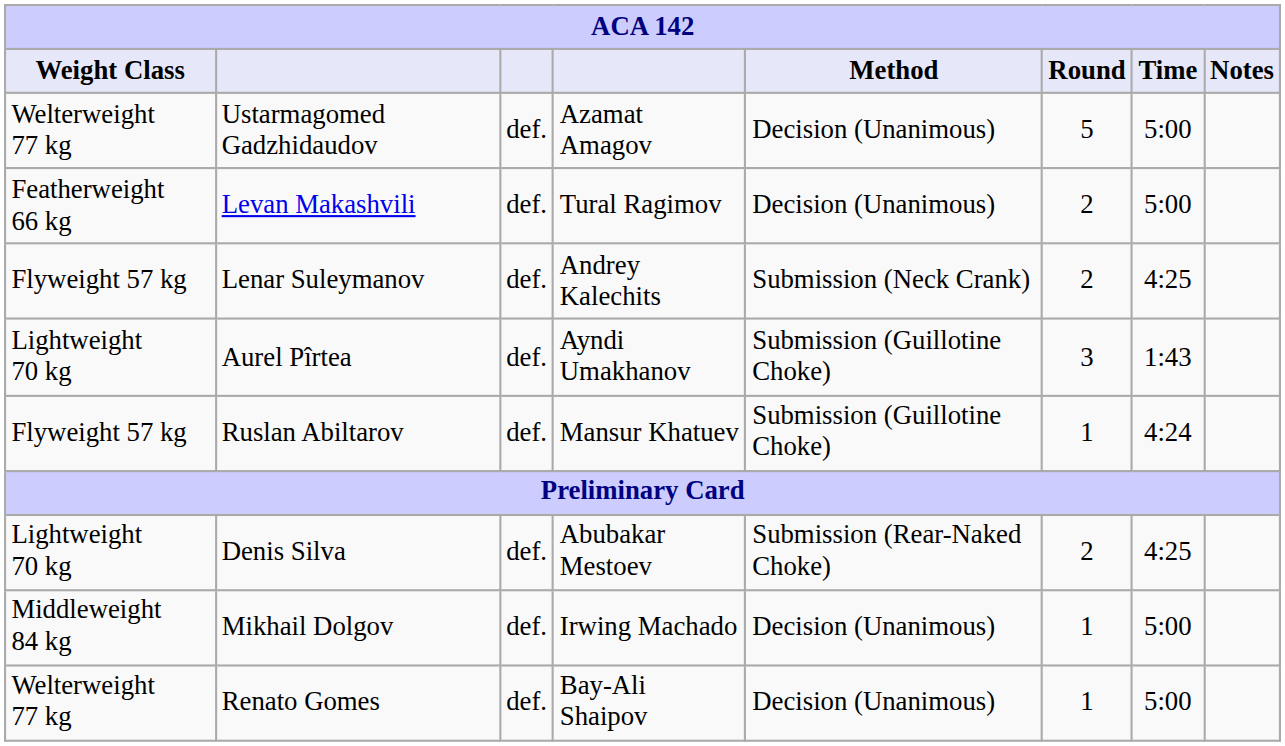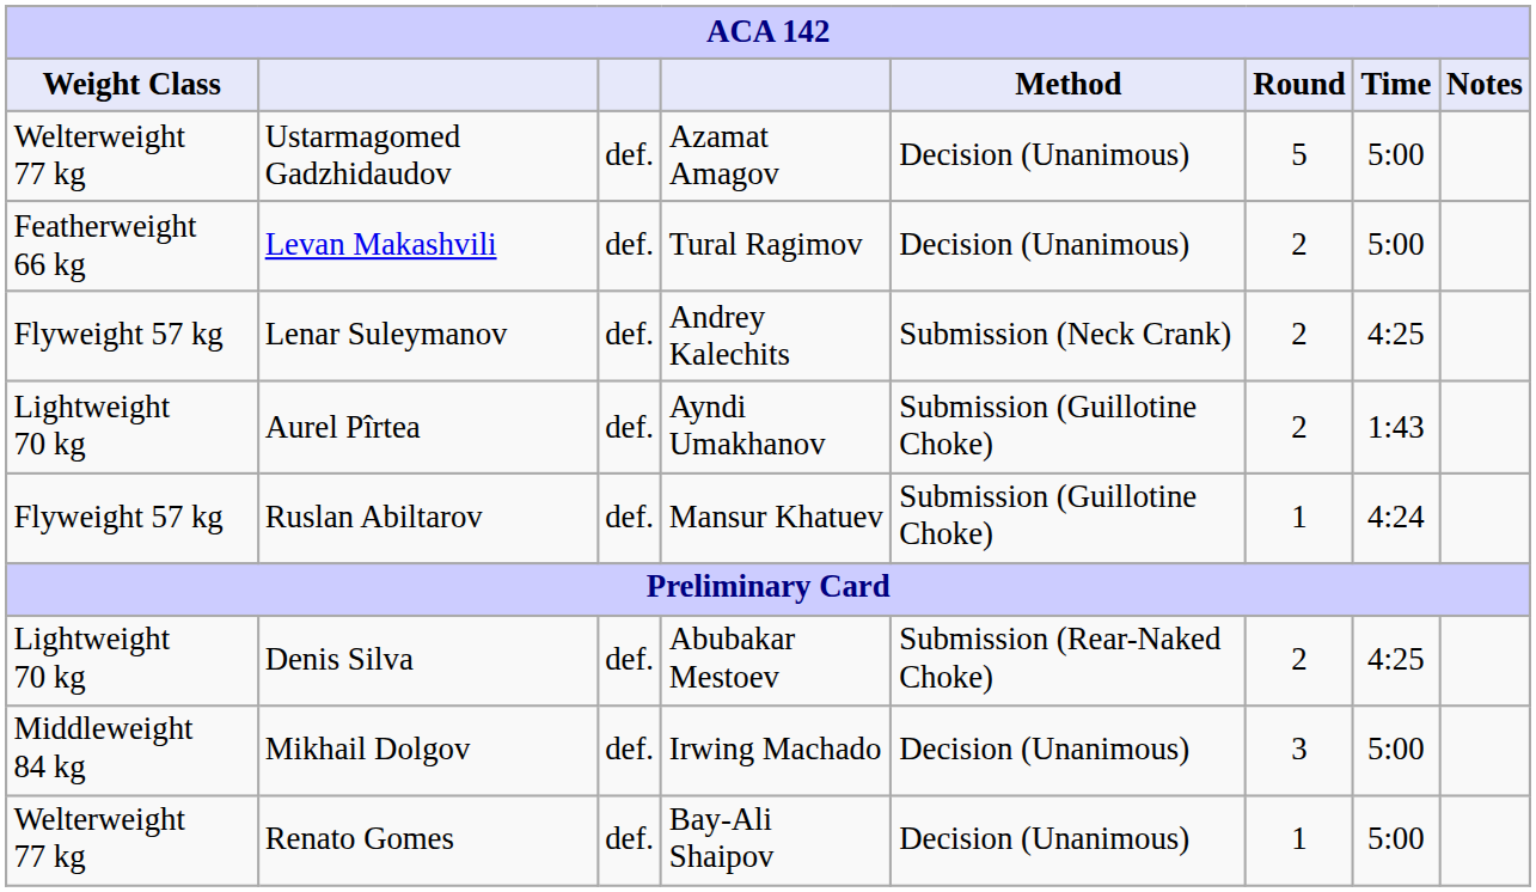Aurel Pîrtea | Round: 3 -> 2
Mikhail Dolgov | Round: 1 -> 3
